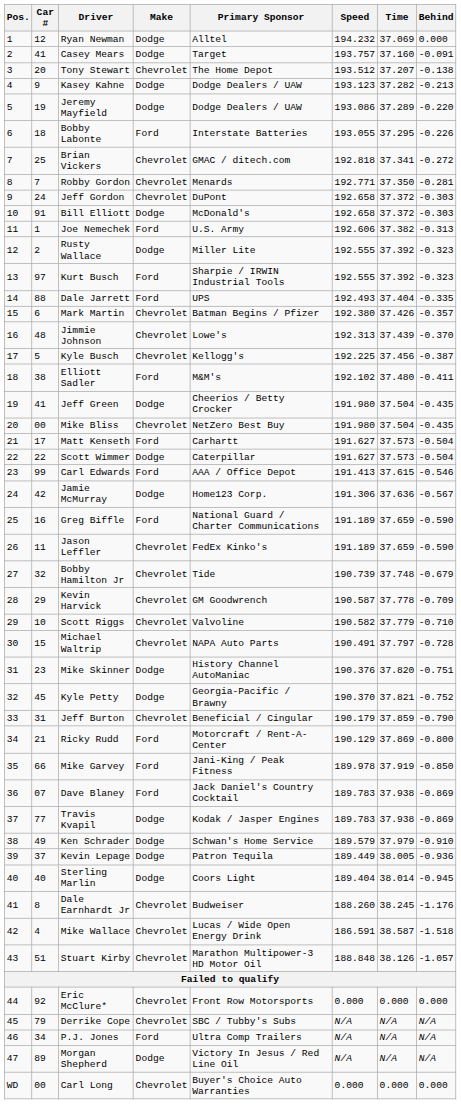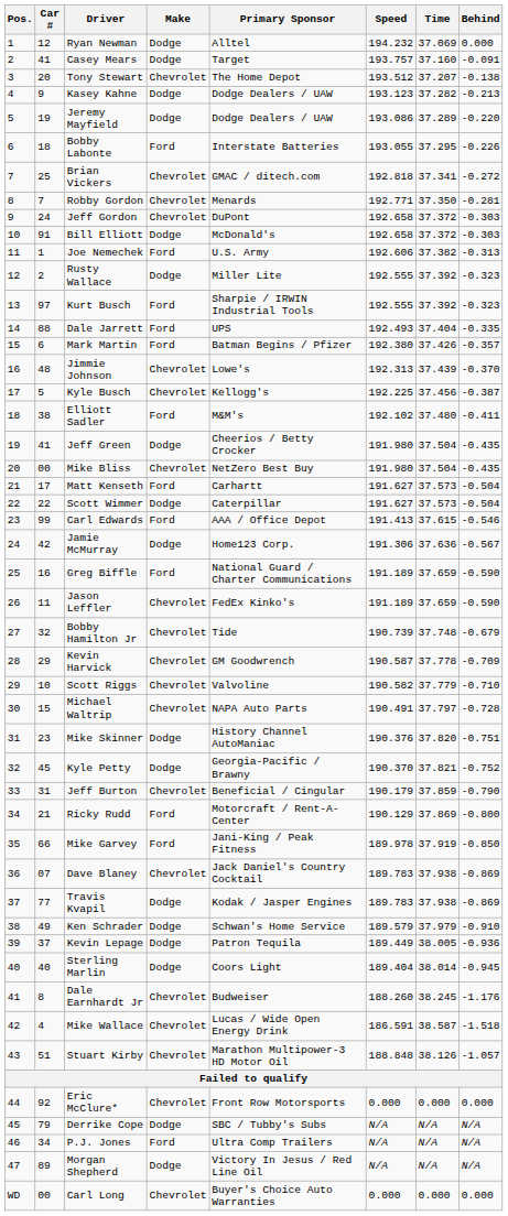Mark Martin | Make: Chevrolet -> Ford
Dave Blaney | Make: Ford -> Chevrolet
Derrike Cope | Make: Chevrolet -> Dodge
